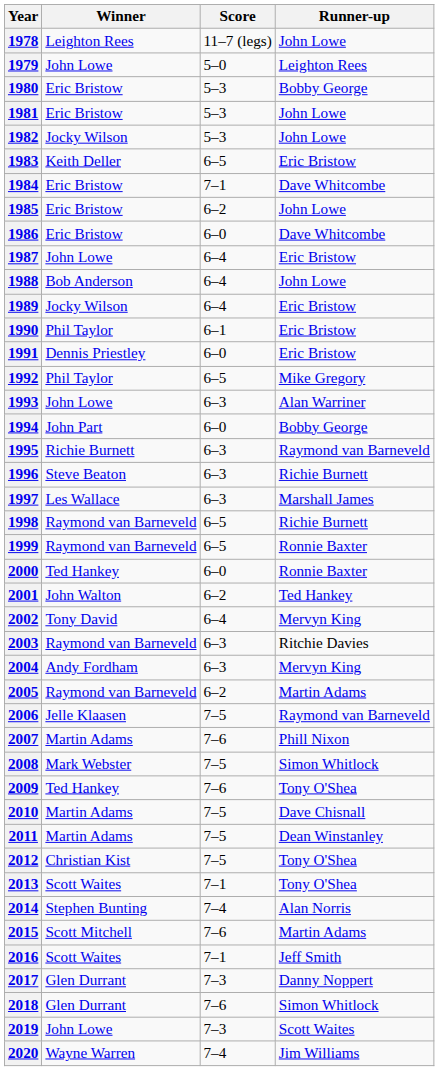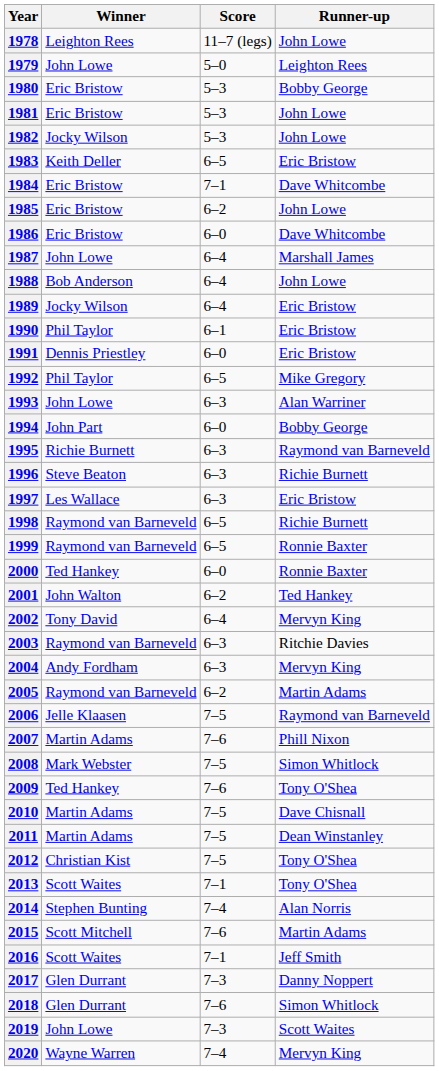1987 | Runner-up: Eric Bristow -> Marshall James
1997 | Runner-up: Marshall James -> Eric Bristow
2020 | Runner-up: Jim Williams -> Mervyn King
